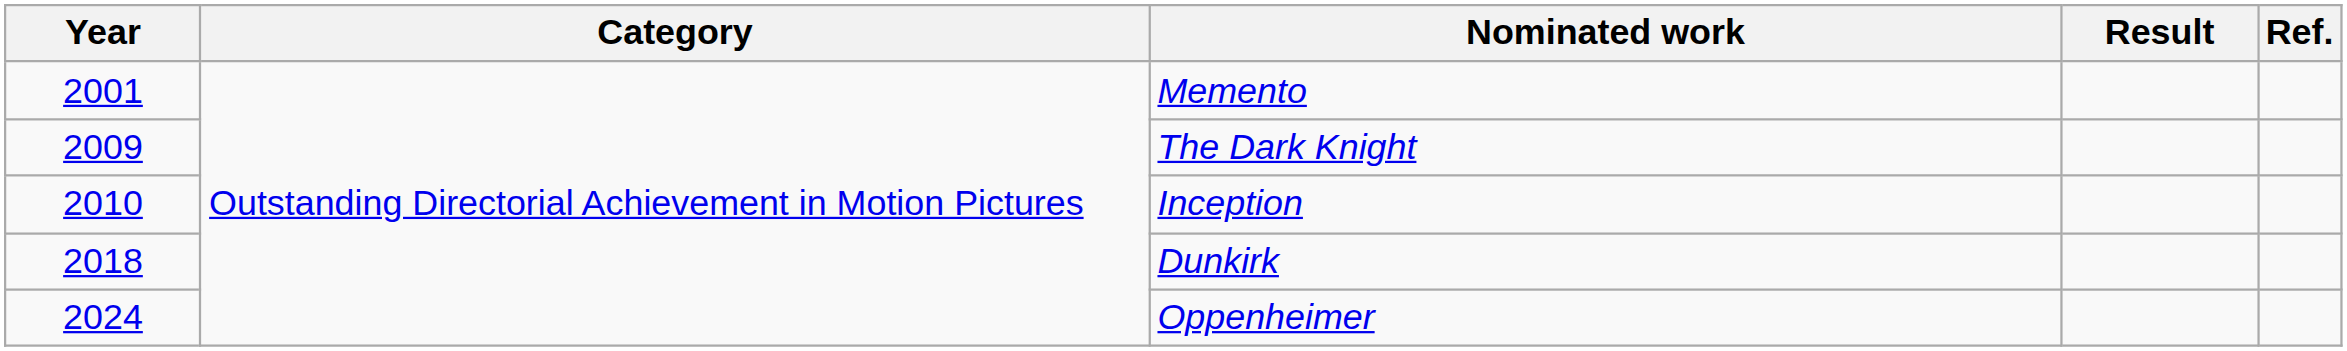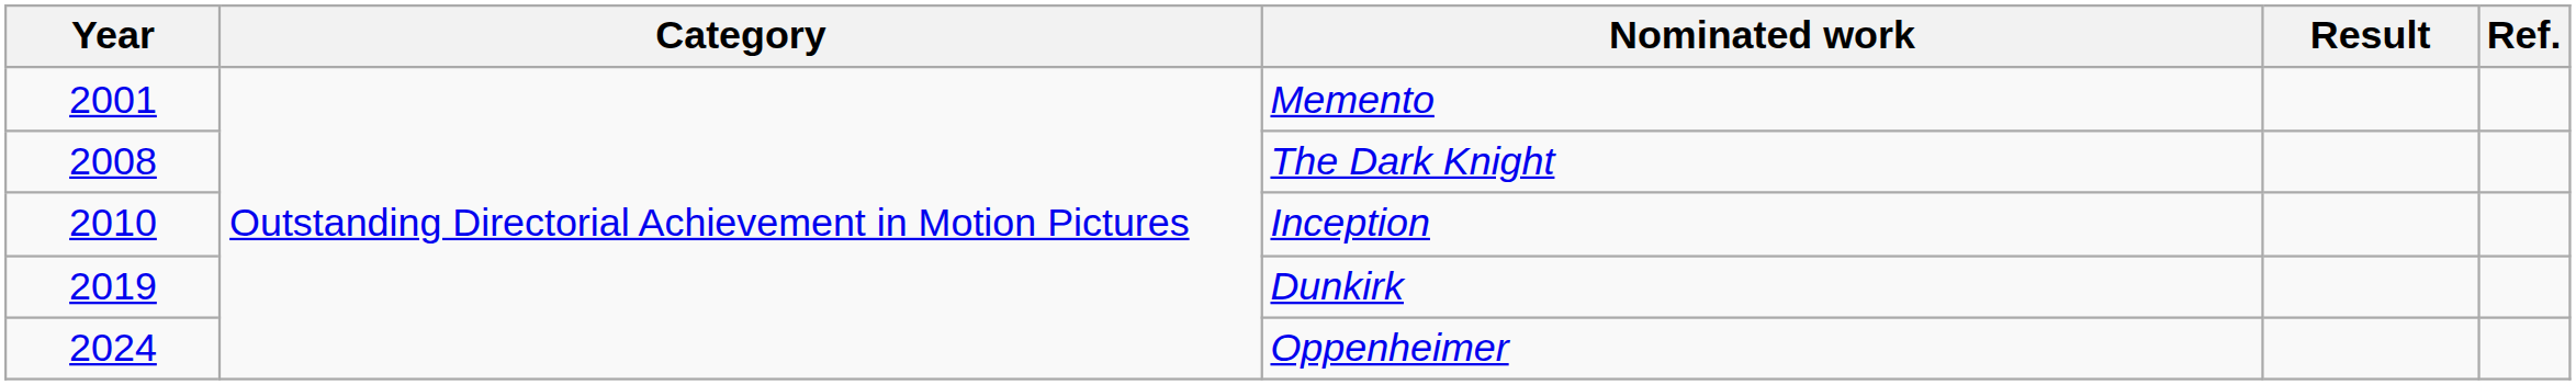The Dark Knight | Year: 2009 -> 2008
Dunkirk | Year: 2018 -> 2019
